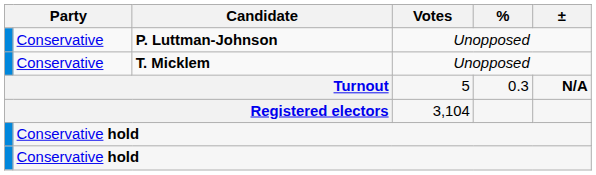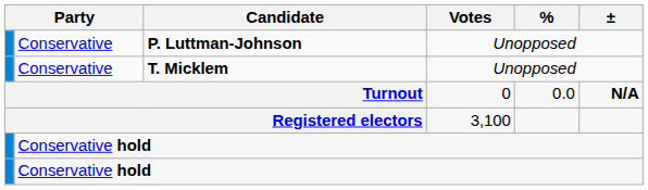Turnout | Votes: 5 -> 0
Turnout | %: 0.3 -> 0.0
Registered electors | Votes: 3,104 -> 3,100
